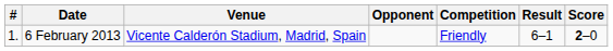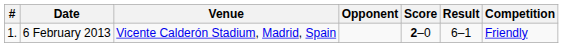columns swapped: Score <-> Competition
